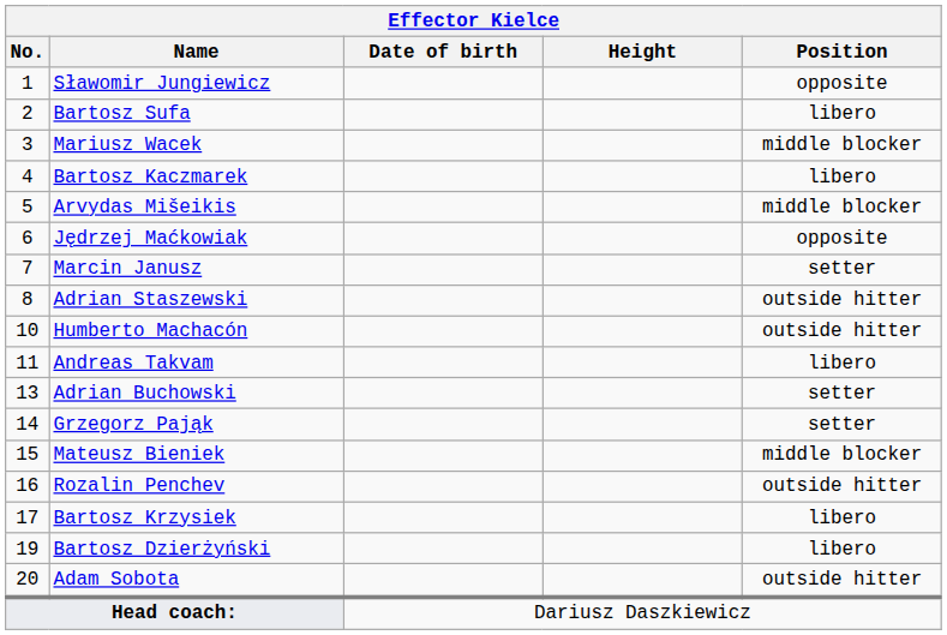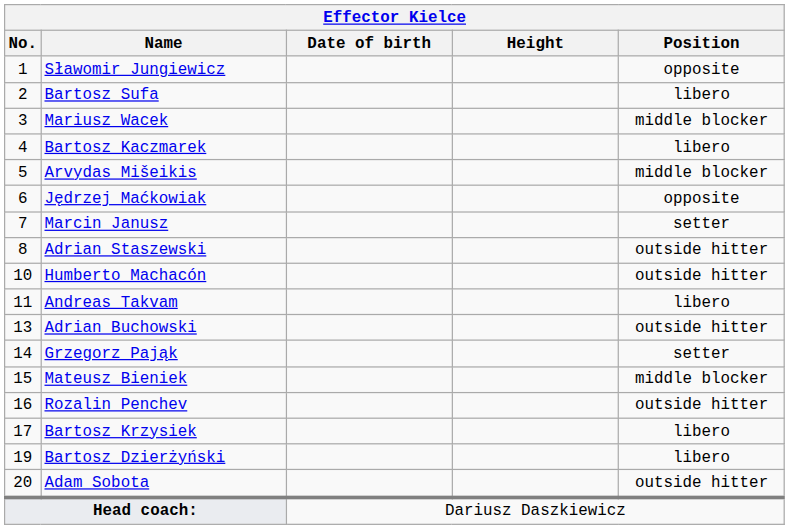Adrian Buchowski | Position: setter -> outside hitter
